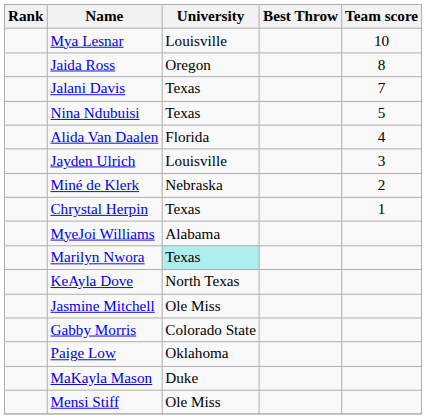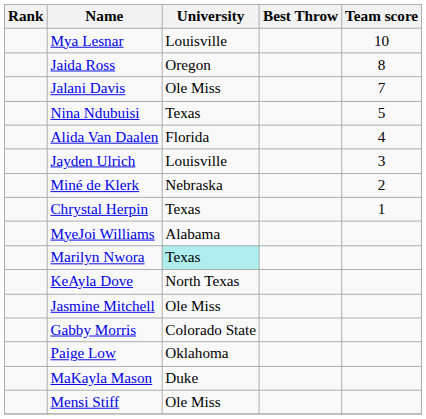Jalani Davis | University: Texas -> Ole Miss
